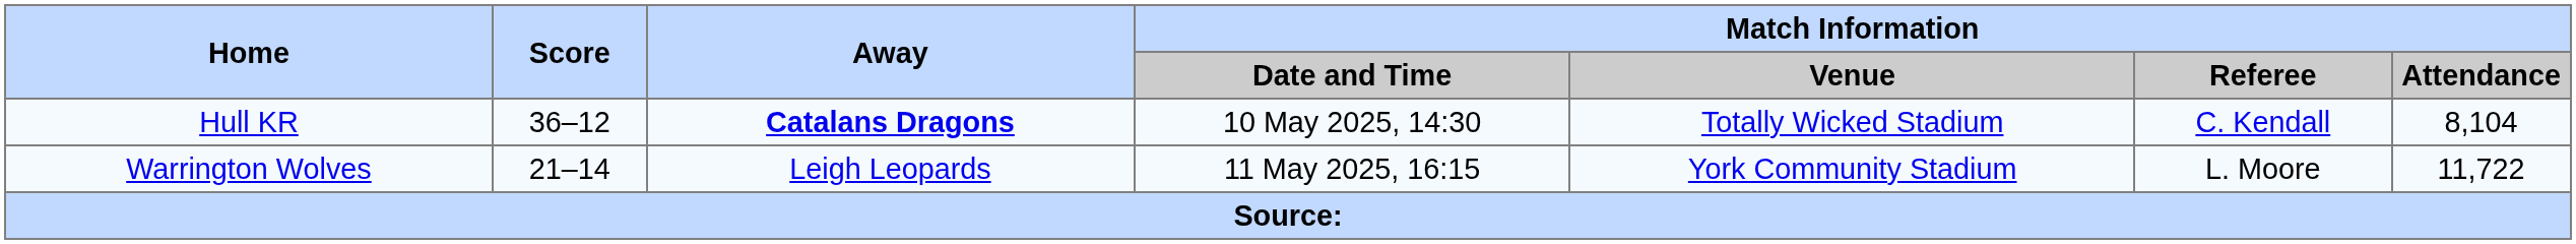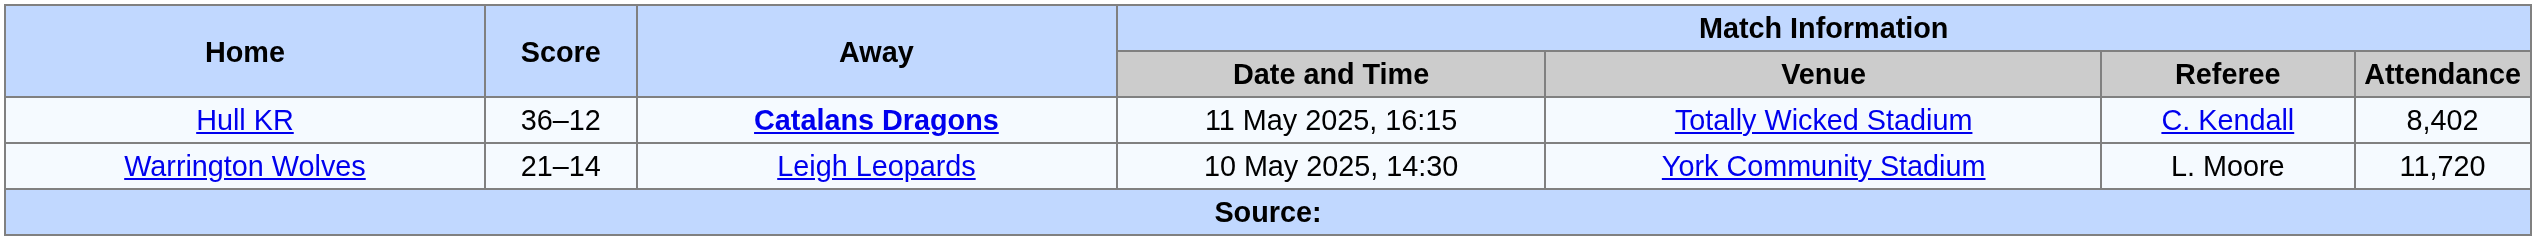Hull KR | Match Information / Date and Time: 10 May 2025, 14:30 -> 11 May 2025, 16:15
Hull KR | Match Information / Attendance: 8,104 -> 8,402
Warrington Wolves | Match Information / Date and Time: 11 May 2025, 16:15 -> 10 May 2025, 14:30
Warrington Wolves | Match Information / Attendance: 11,722 -> 11,720
